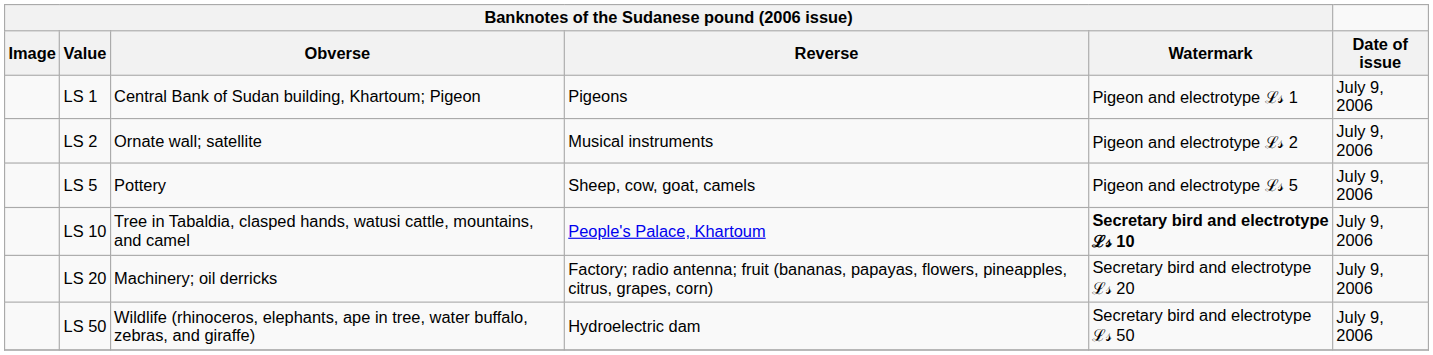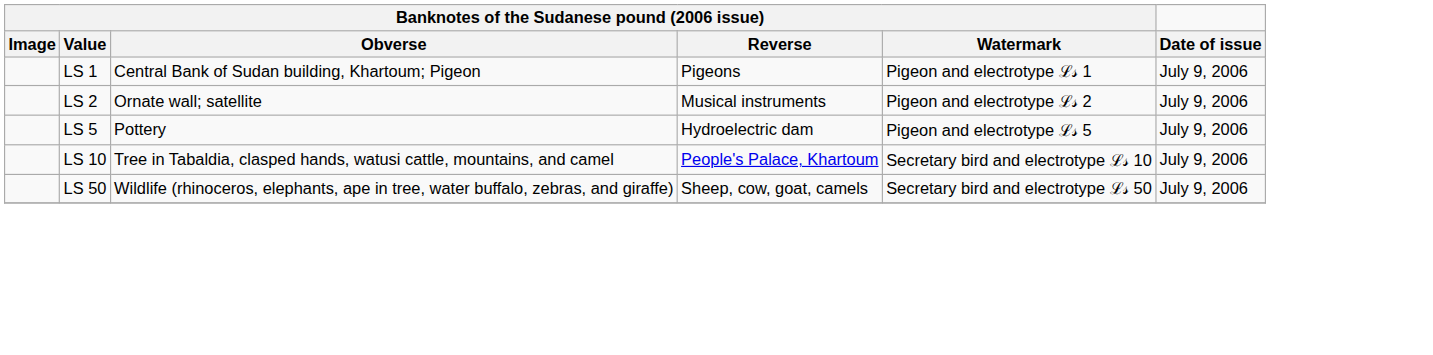LS 5 | Banknotes of the Sudanese pound (2006 issue) / Reverse: Sheep, cow, goat, camels -> Hydroelectric dam
LS 10 | Banknotes of the Sudanese pound (2006 issue) / Watermark: bold -> normal
- row: LS 20 | Machinery; oil derricks | Factory; radio antenna; fruit (bananas, papayas, flowers, pineapples, citrus, grapes, corn) | Secretary bird and electrotype ℒ𝓈 20 | July 9, 2006
LS 50 | Banknotes of the Sudanese pound (2006 issue) / Reverse: Hydroelectric dam -> Sheep, cow, goat, camels
